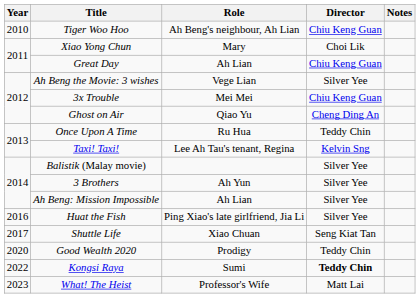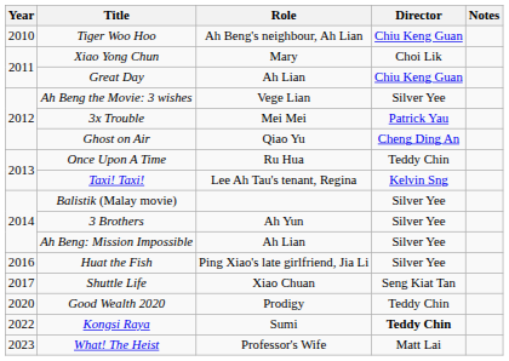3x Trouble | Director: Chiu Keng Guan -> Patrick Yau
